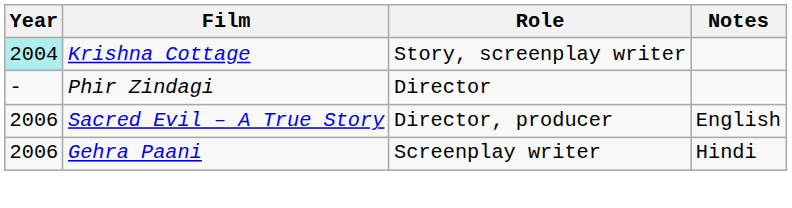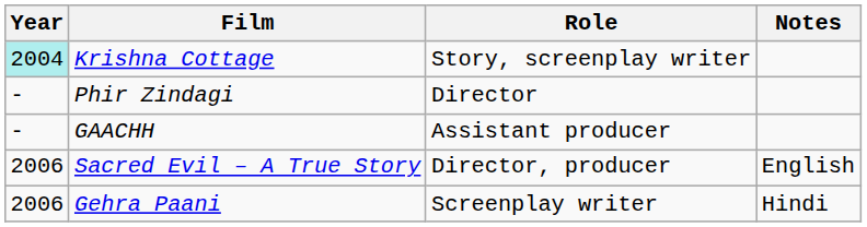+ row: - | GAACHH | Assistant producer
